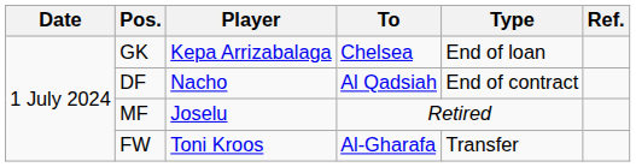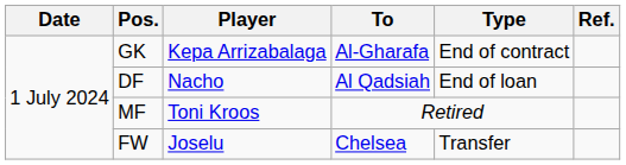GK | To: Chelsea -> Al-Gharafa
GK | Type: End of loan -> End of contract
DF | Type: End of contract -> End of loan
MF | Player: Joselu -> Toni Kroos
FW | Player: Toni Kroos -> Joselu
FW | To: Al-Gharafa -> Chelsea
